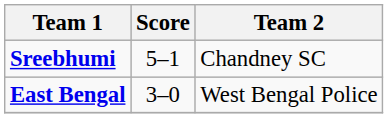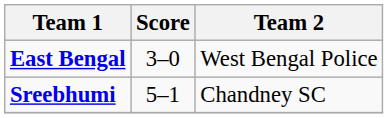rows swapped: East Bengal <-> Sreebhumi
